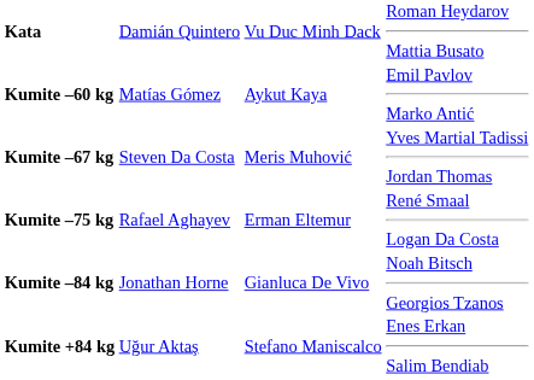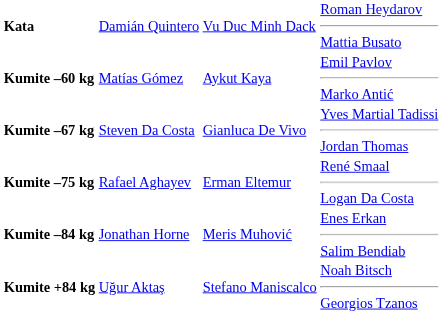Kumite –67 kg | column 3: Meris Muhović -> Gianluca De Vivo
Kumite –84 kg | column 3: Gianluca De Vivo -> Meris Muhović
Kumite –84 kg | column 4: Noah Bitsch Georgios Tzanos -> Enes Erkan Salim Bendiab
Kumite +84 kg | column 4: Enes Erkan Salim Bendiab -> Noah Bitsch Georgios Tzanos
